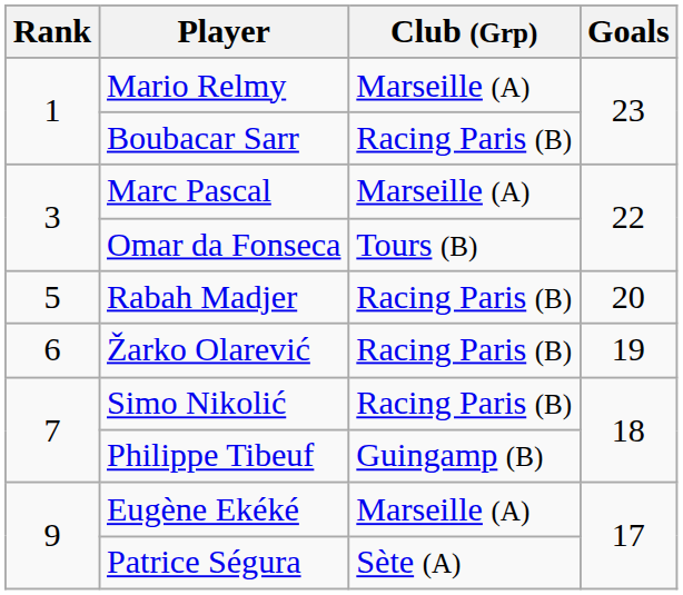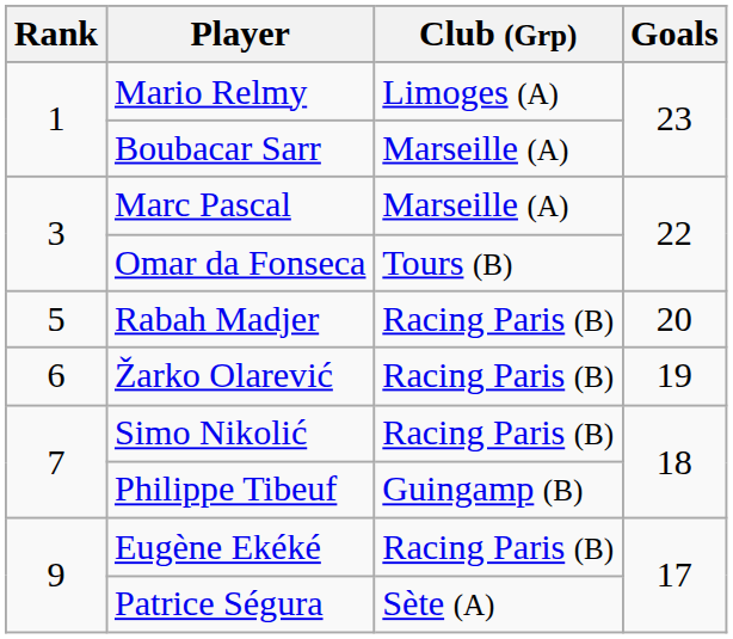Mario Relmy | Club (Grp): Marseille (A) -> Limoges (A)
Boubacar Sarr | Club (Grp): Racing Paris (B) -> Marseille (A)
Eugène Ekéké | Club (Grp): Marseille (A) -> Racing Paris (B)
